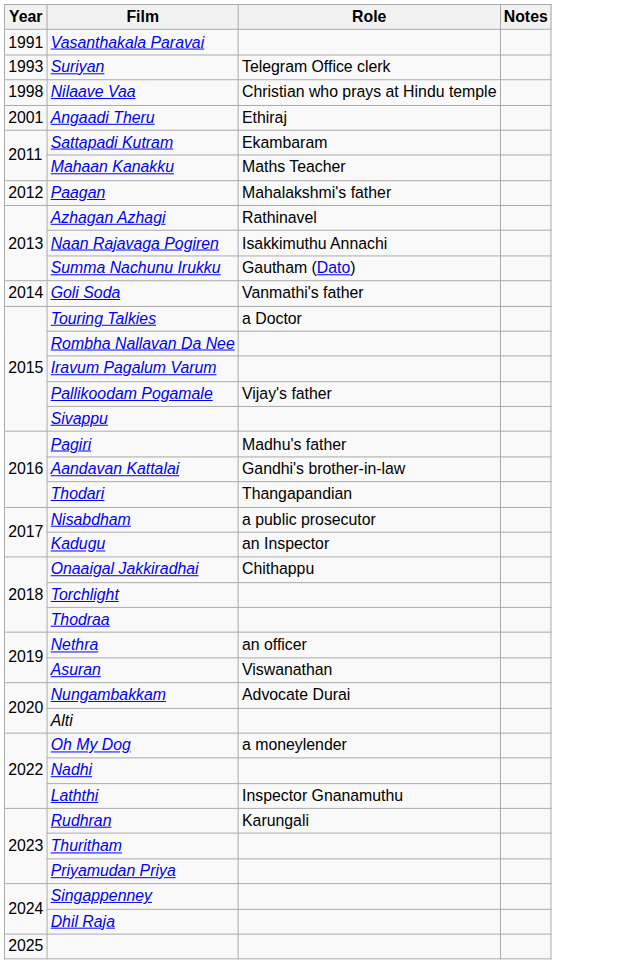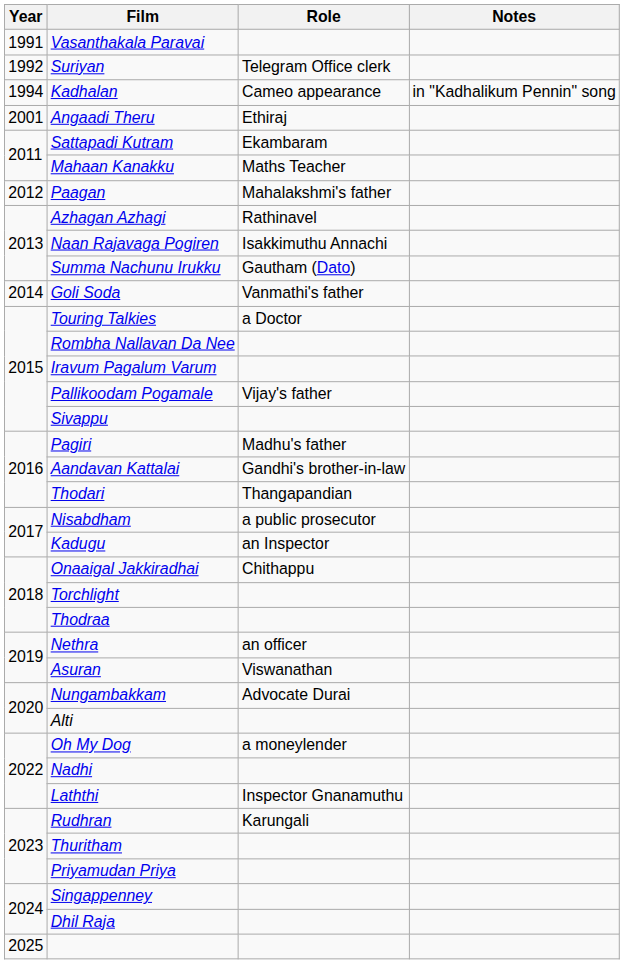Suriyan | Year: 1993 -> 1992
+ row: 1994 | Kadhalan | Cameo appearance | in "Kadhalikum Pennin" song
- row: 1998 | Nilaave Vaa | Christian who prays at Hindu temple
